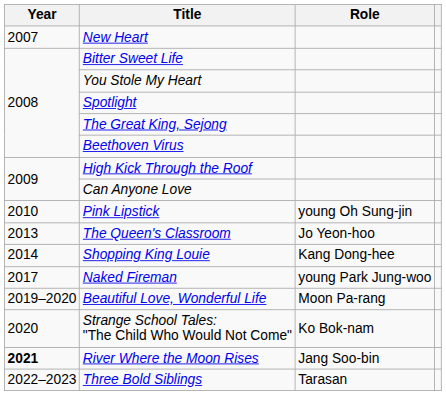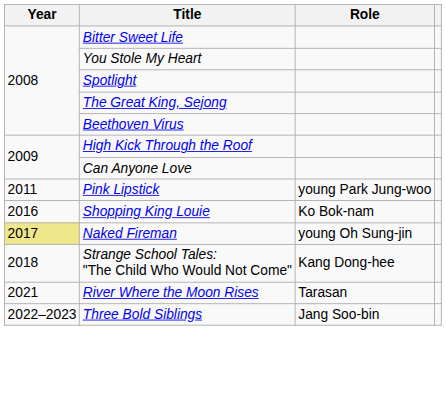- row: 2007 | New Heart
Pink Lipstick | Year: 2010 -> 2011
Pink Lipstick | Role: young Oh Sung-jin -> young Park Jung-woo
- row: 2013 | The Queen's Classroom | Jo Yeon-hoo
Shopping King Louie | Year: 2014 -> 2016
Shopping King Louie | Role: Kang Dong-hee -> Ko Bok-nam
Naked Fireman | Year: no background -> khaki background
Naked Fireman | Role: young Park Jung-woo -> young Oh Sung-jin
- row: 2019–2020 | Beautiful Love, Wonderful Life | Moon Pa-rang
Strange School Tales: "The Child Who Would Not Come" | Year: 2020 -> 2018
Strange School Tales: "The Child Who Would Not Come" | Role: Ko Bok-nam -> Kang Dong-hee
River Where the Moon Rises | Year: bold -> normal
River Where the Moon Rises | Role: Jang Soo-bin -> Tarasan
Three Bold Siblings | Role: Tarasan -> Jang Soo-bin
